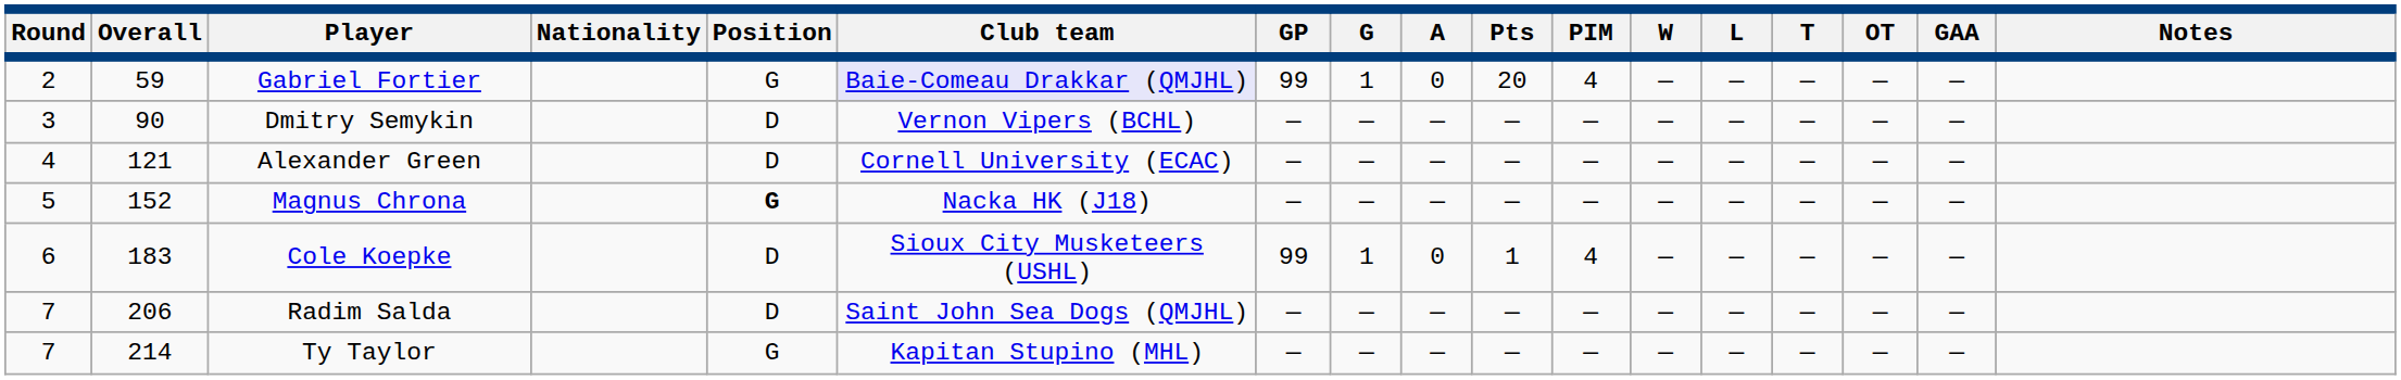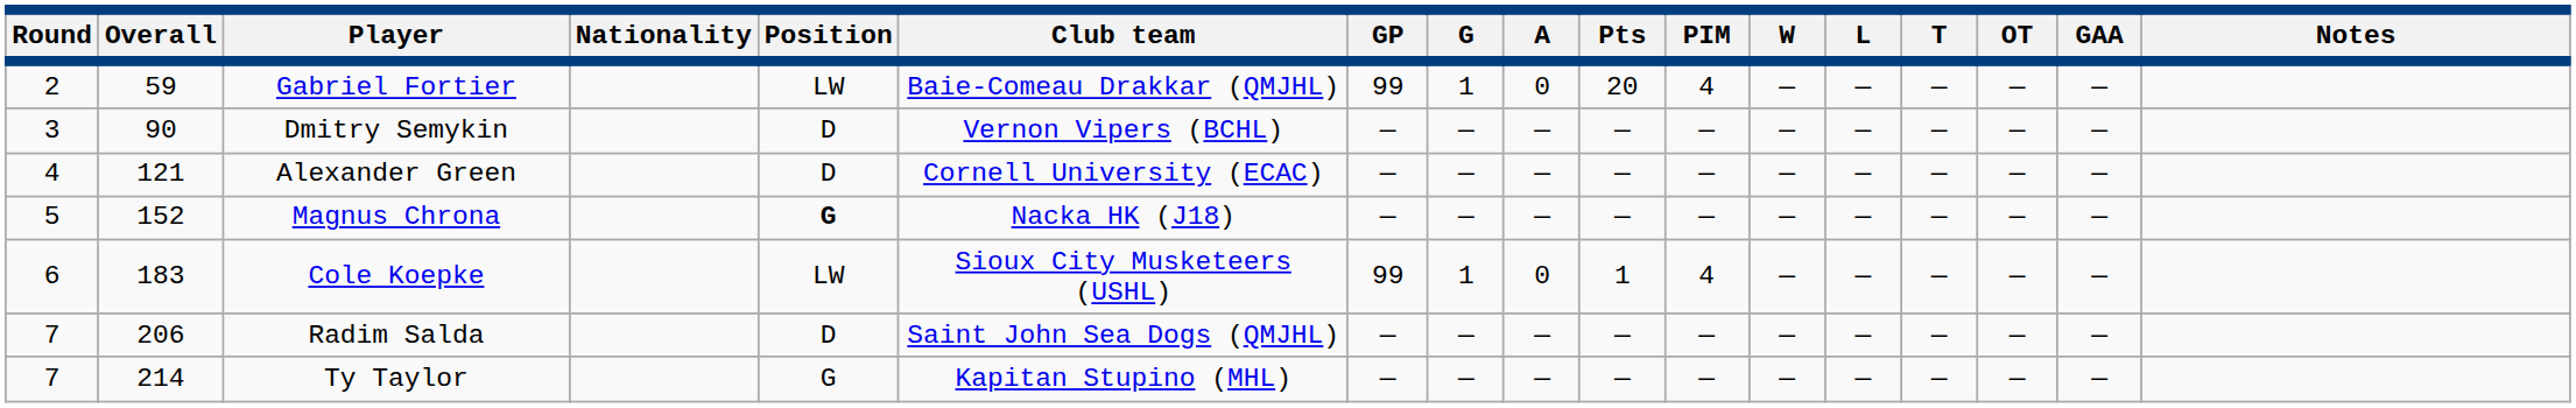Gabriel Fortier | Position: G -> LW
Gabriel Fortier | Club team: lavender background -> no background
Cole Koepke | Position: D -> LW
